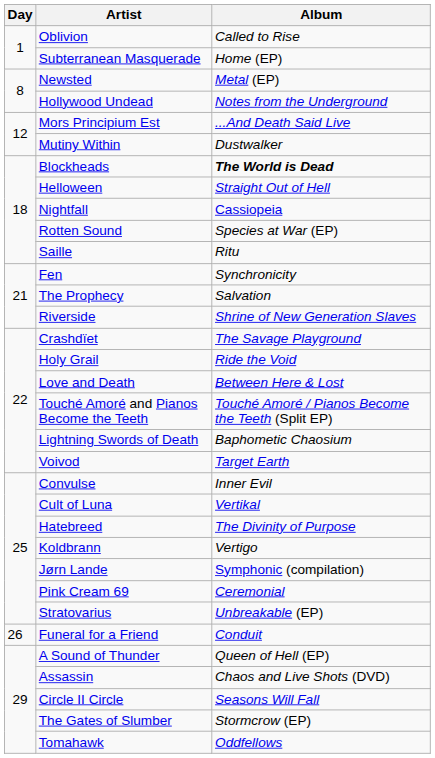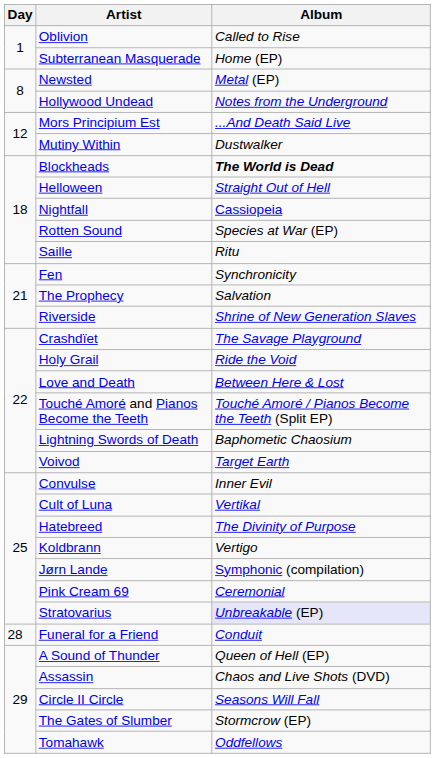Stratovarius | Album: no background -> lavender background
Funeral for a Friend | Day: 26 -> 28
